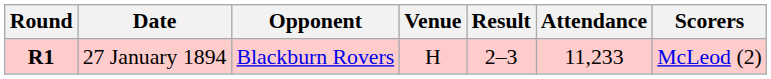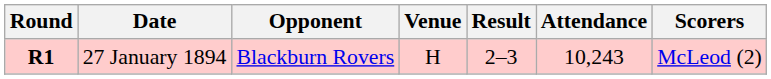27 January 1894 | Attendance: 11,233 -> 10,243
